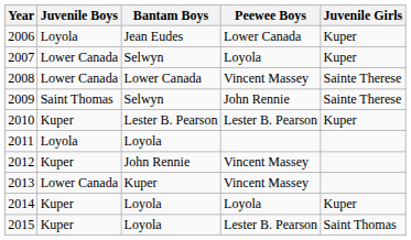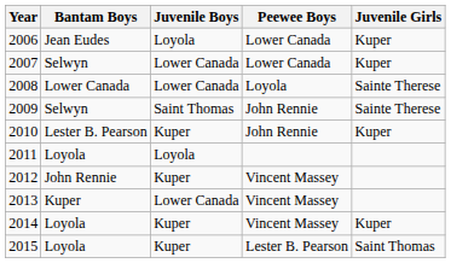columns swapped: Juvenile Boys <-> Bantam Boys
2007 | Peewee Boys: Loyola -> Lower Canada
2008 | Peewee Boys: Vincent Massey -> Loyola
2010 | Peewee Boys: Lester B. Pearson -> John Rennie
2014 | Peewee Boys: Loyola -> Vincent Massey
